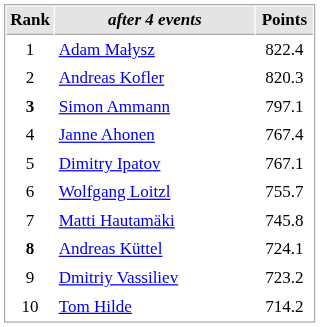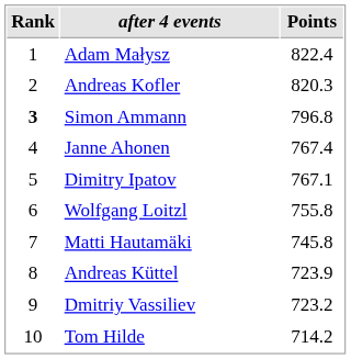Simon Ammann | Points: 797.1 -> 796.8
Wolfgang Loitzl | Points: 755.7 -> 755.8
Andreas Küttel | Rank: bold -> normal
Andreas Küttel | Points: 724.1 -> 723.9
